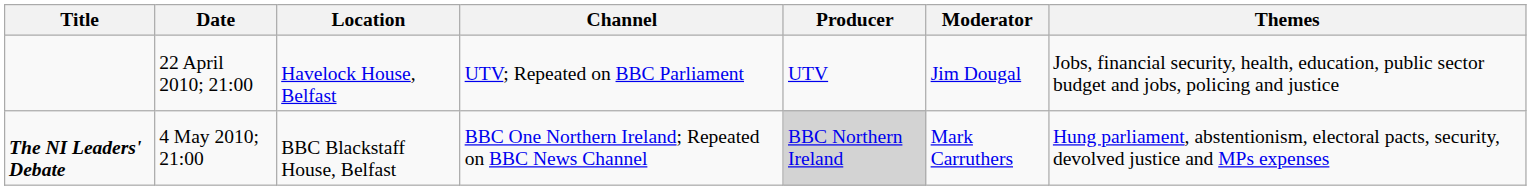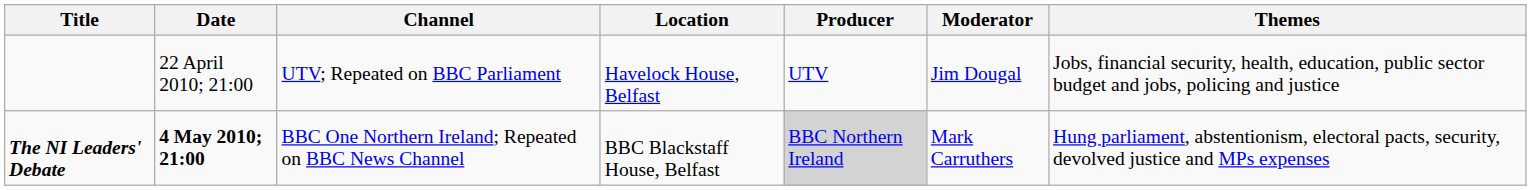columns swapped: Channel <-> Location
The NI Leaders' Debate | Date: normal -> bold
